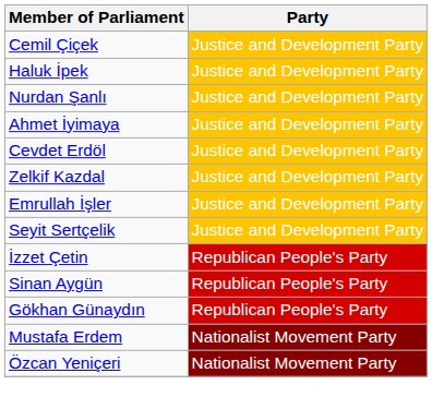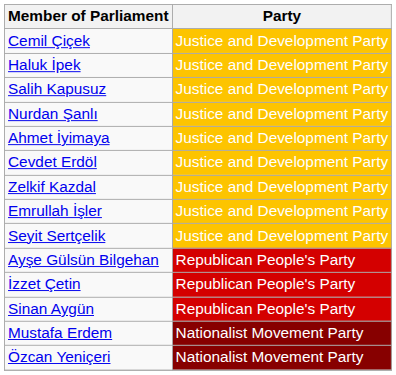+ row: Salih Kapusuz | Justice and Development Party
+ row: Ayşe Gülsün Bilgehan | Republican People's Party
- row: Gökhan Günaydın | Republican People's Party
